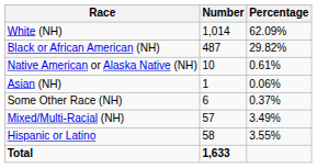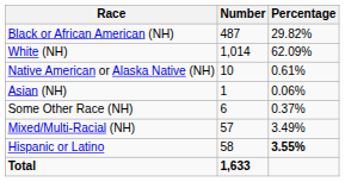rows swapped: White (NH) <-> Black or African American (NH)
Hispanic or Latino | Percentage: normal -> bold
